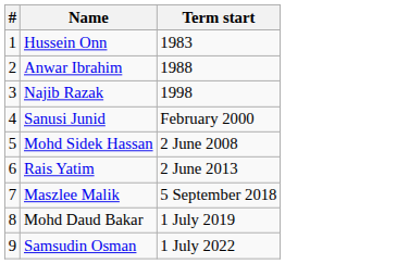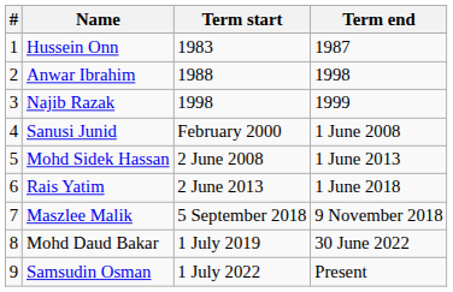+ column: Term end | 1987 | 1998 | 1999 | 1 June 2008 | 1 June 2013 | 1 June 2018 | 9 November 2018 | 30 June 2022 | Present
